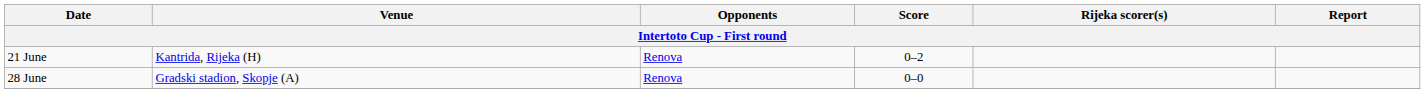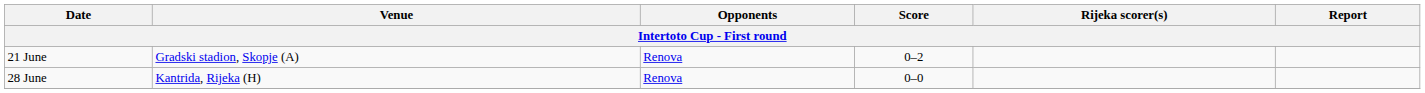21 June | Venue: Kantrida, Rijeka (H) -> Gradski stadion, Skopje (A)
28 June | Venue: Gradski stadion, Skopje (A) -> Kantrida, Rijeka (H)
